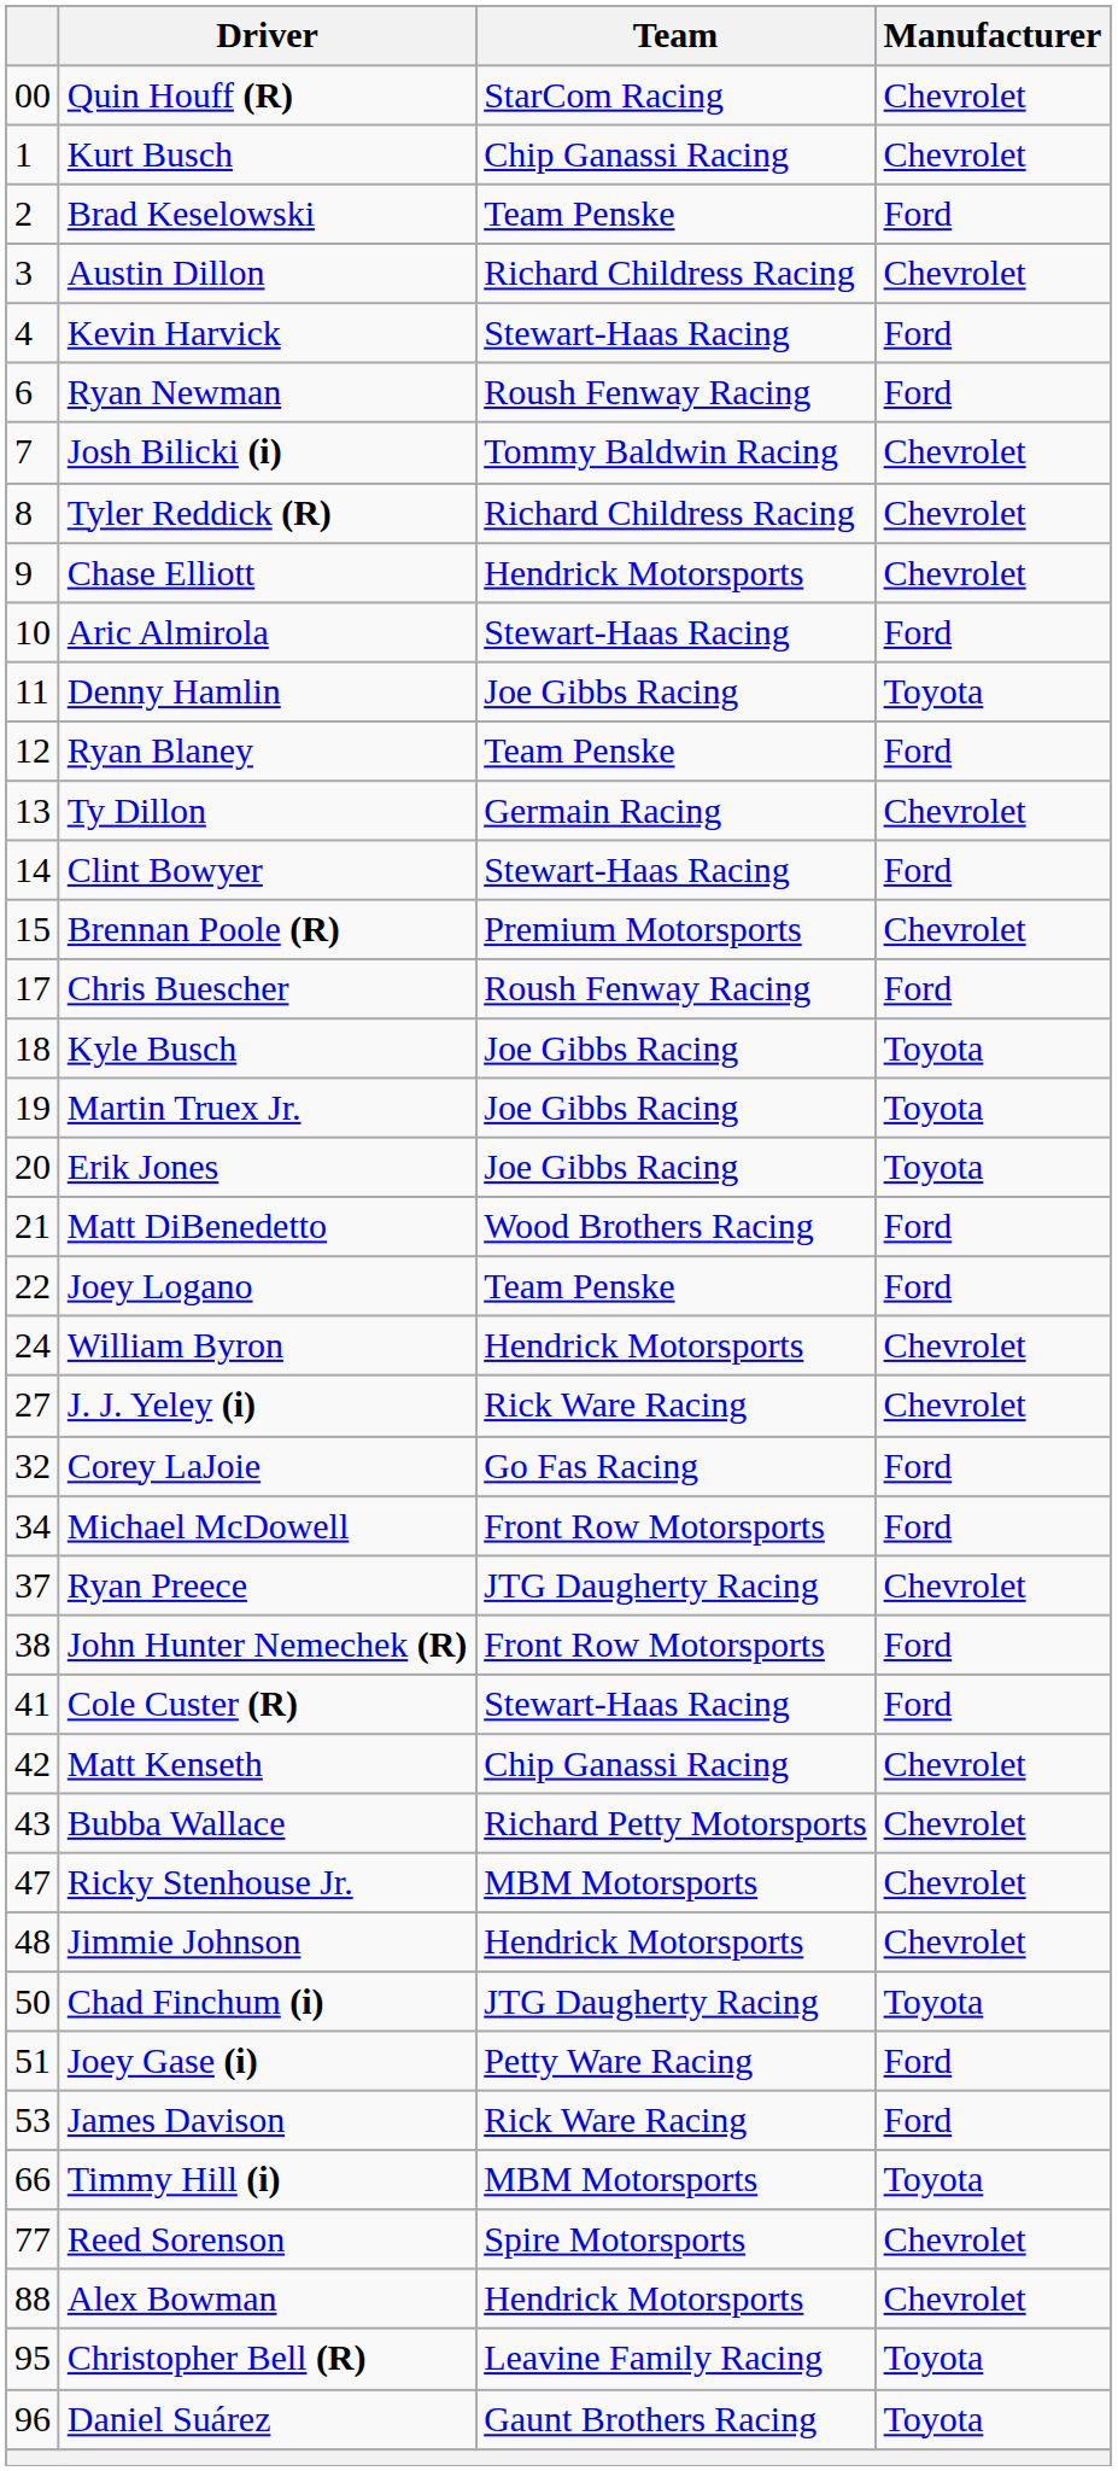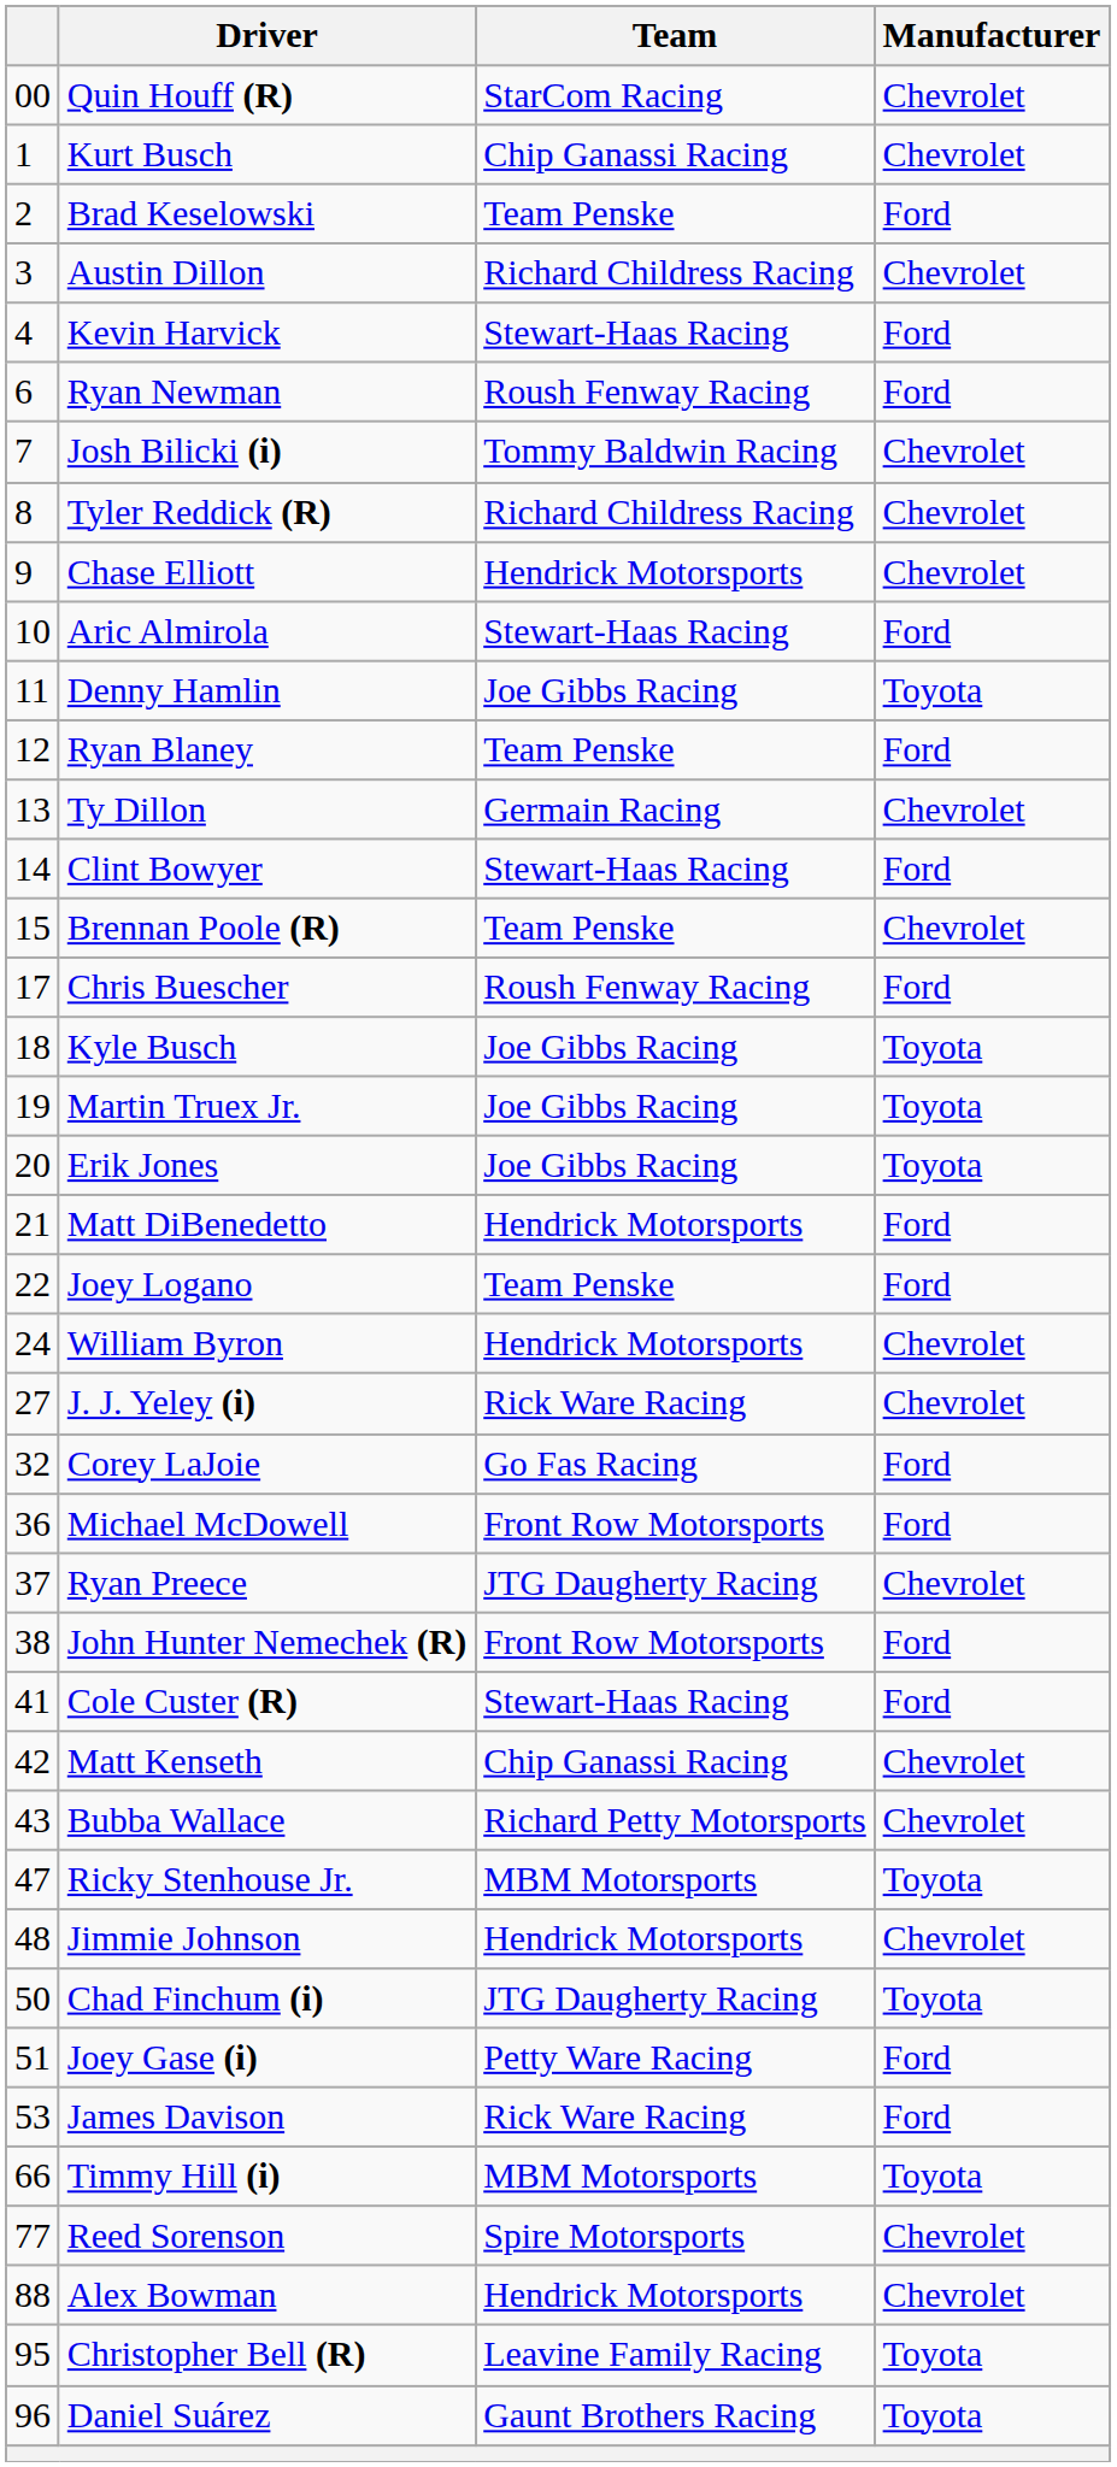Brennan Poole (R) | Team: Premium Motorsports -> Team Penske
Matt DiBenedetto | Team: Wood Brothers Racing -> Hendrick Motorsports
Michael McDowell | column 1: 34 -> 36
Ricky Stenhouse Jr. | Manufacturer: Chevrolet -> Toyota
